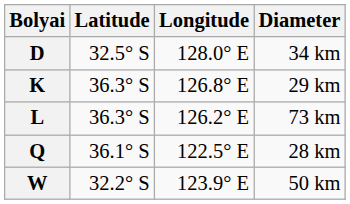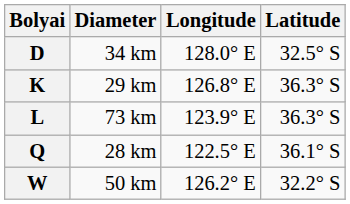columns swapped: Latitude <-> Diameter
L | Longitude: 126.2° E -> 123.9° E
W | Longitude: 123.9° E -> 126.2° E
